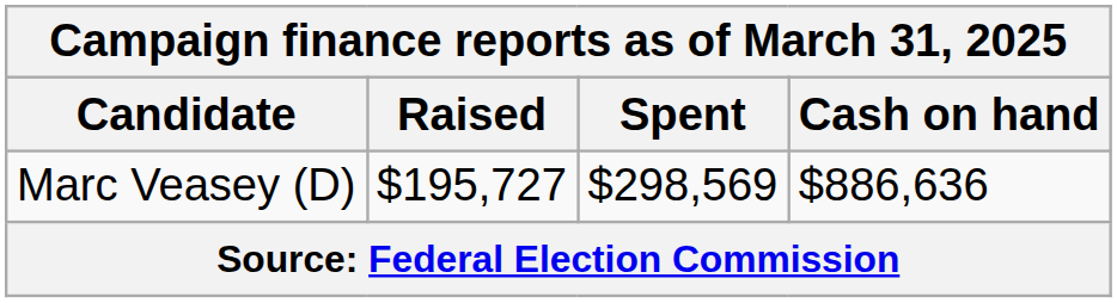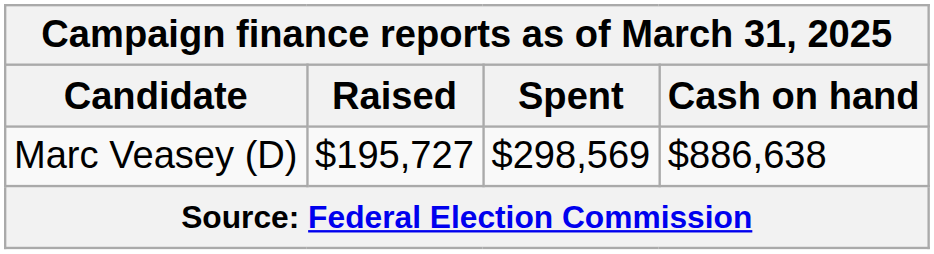Marc Veasey (D) | Cash on hand: $886,636 -> $886,638
